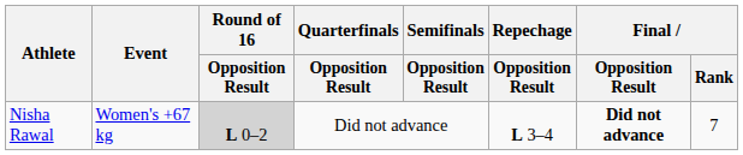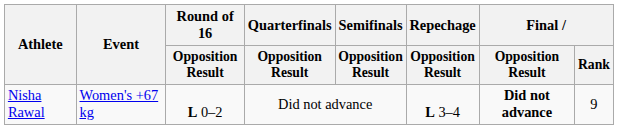Nisha Rawal | Round of 16 / Opposition Result: lightgrey background -> no background
Nisha Rawal | Final / Rank: 7 -> 9
